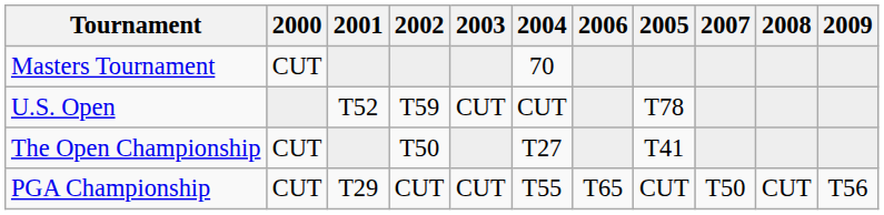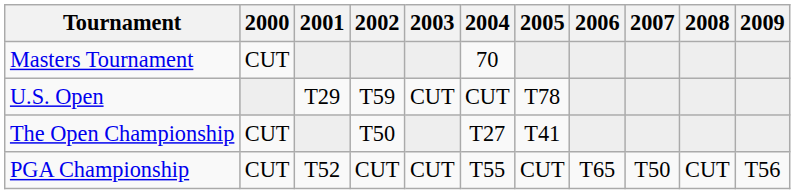columns swapped: 2005 <-> 2006
U.S. Open | 2001: T52 -> T29
PGA Championship | 2001: T29 -> T52
